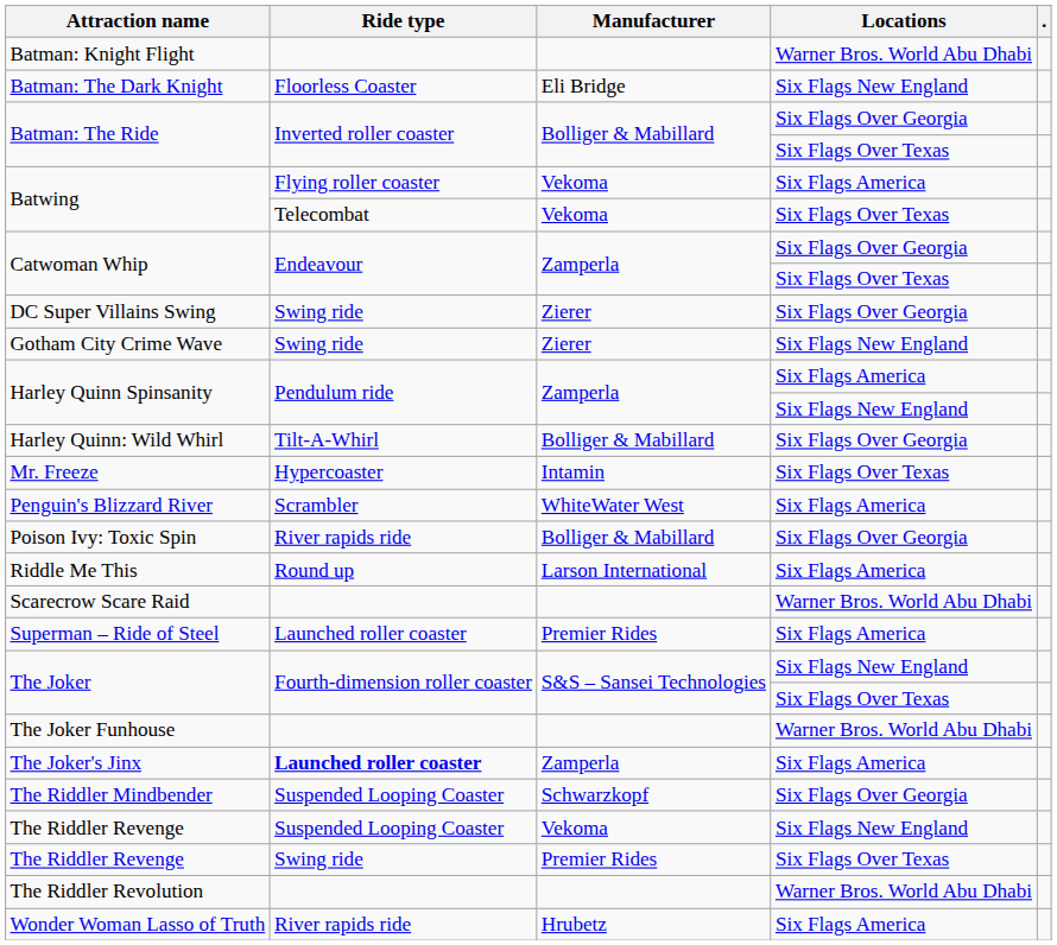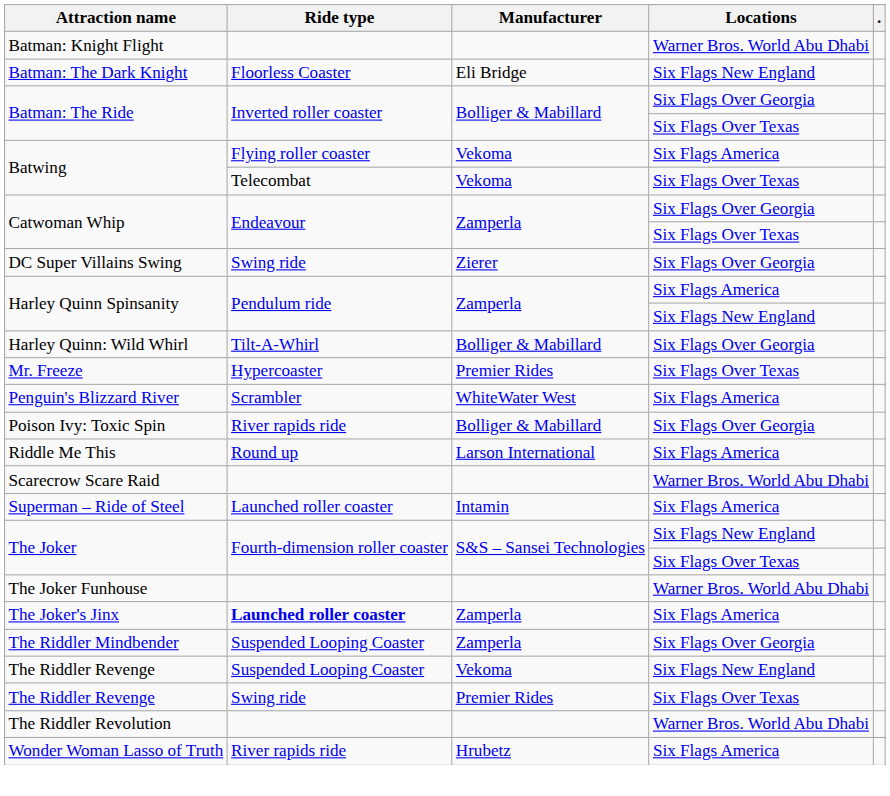- row: Gotham City Crime Wave | Swing ride | Zierer | Six Flags New England
Mr. Freeze | Manufacturer: Intamin -> Premier Rides
Superman – Ride of Steel | Manufacturer: Premier Rides -> Intamin
The Riddler Mindbender | Manufacturer: Schwarzkopf -> Zamperla
